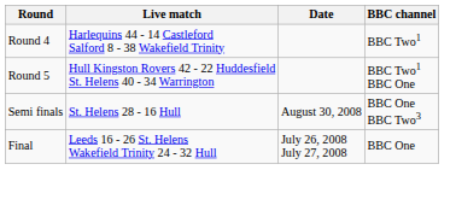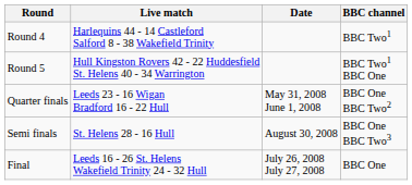+ row: Quarter finals | Leeds 23 - 16 Wigan Bradford 16 - 22 Hull | May 31, 2008 June 1, 2008 | BBC One BBC Two2
